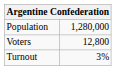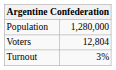Voters | column 2: 12,800 -> 12,804
